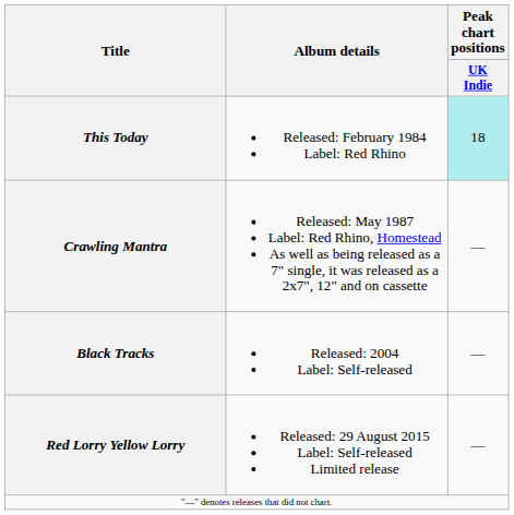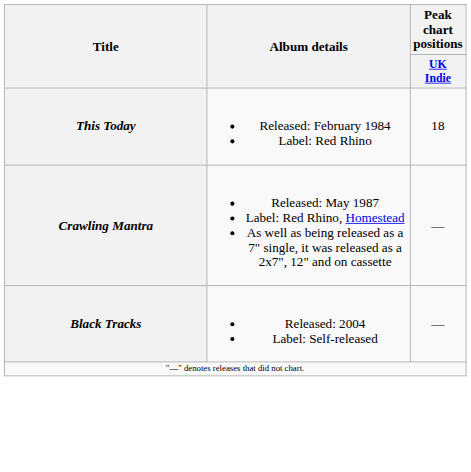This Today | Peak chart positions / UK Indie: paleturquoise background -> no background
- row: Red Lorry Yellow Lorry | Released: 29 August 2015 Label: Self-released Limited release | —
